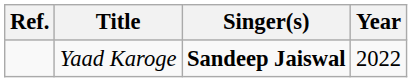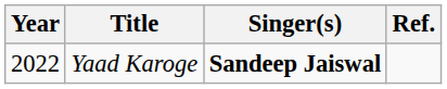columns swapped: Year <-> Ref.
